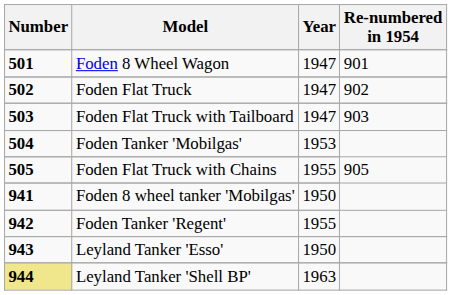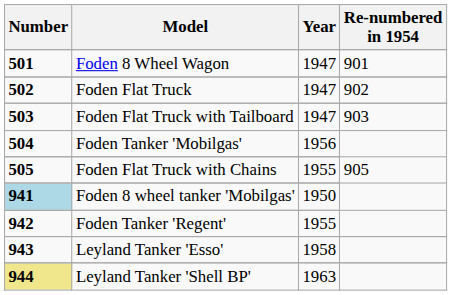Foden Tanker 'Mobilgas' | Year: 1953 -> 1956
Foden 8 wheel tanker 'Mobilgas' | Number: no background -> lightblue background
Leyland Tanker 'Esso' | Year: 1950 -> 1958
